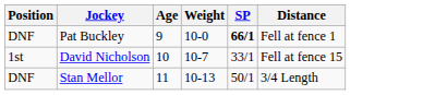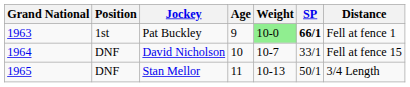+ column: Grand National | 1963 | 1964 | 1965
Pat Buckley | Position: DNF -> 1st
Pat Buckley | Weight: no background -> lightgreen background
David Nicholson | Position: 1st -> DNF
